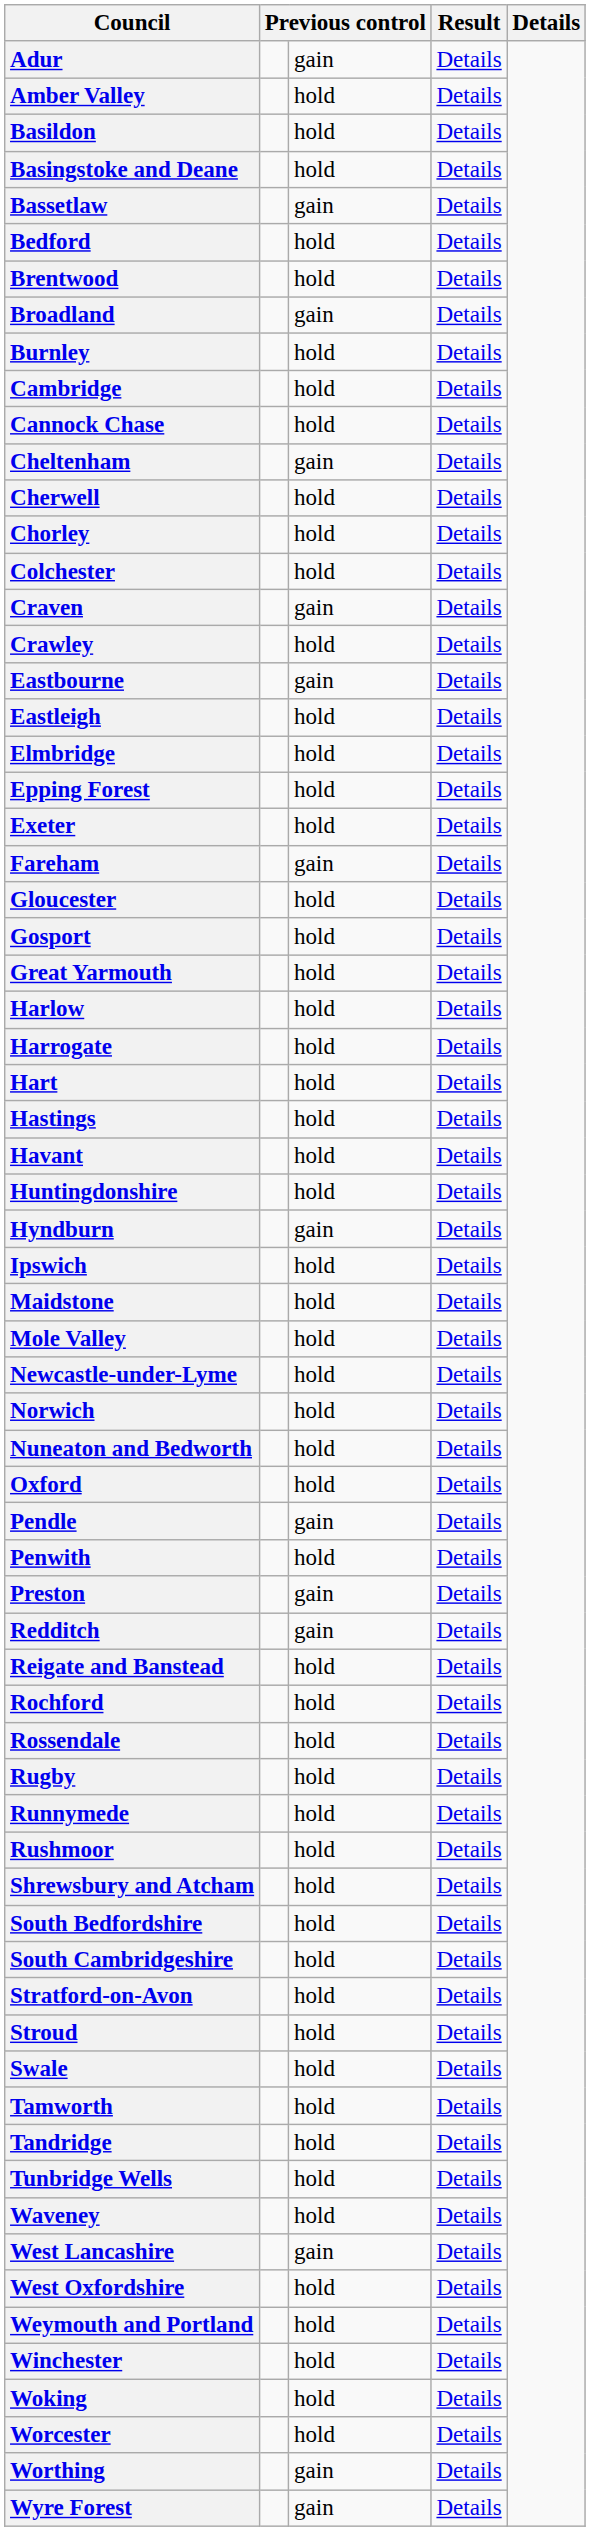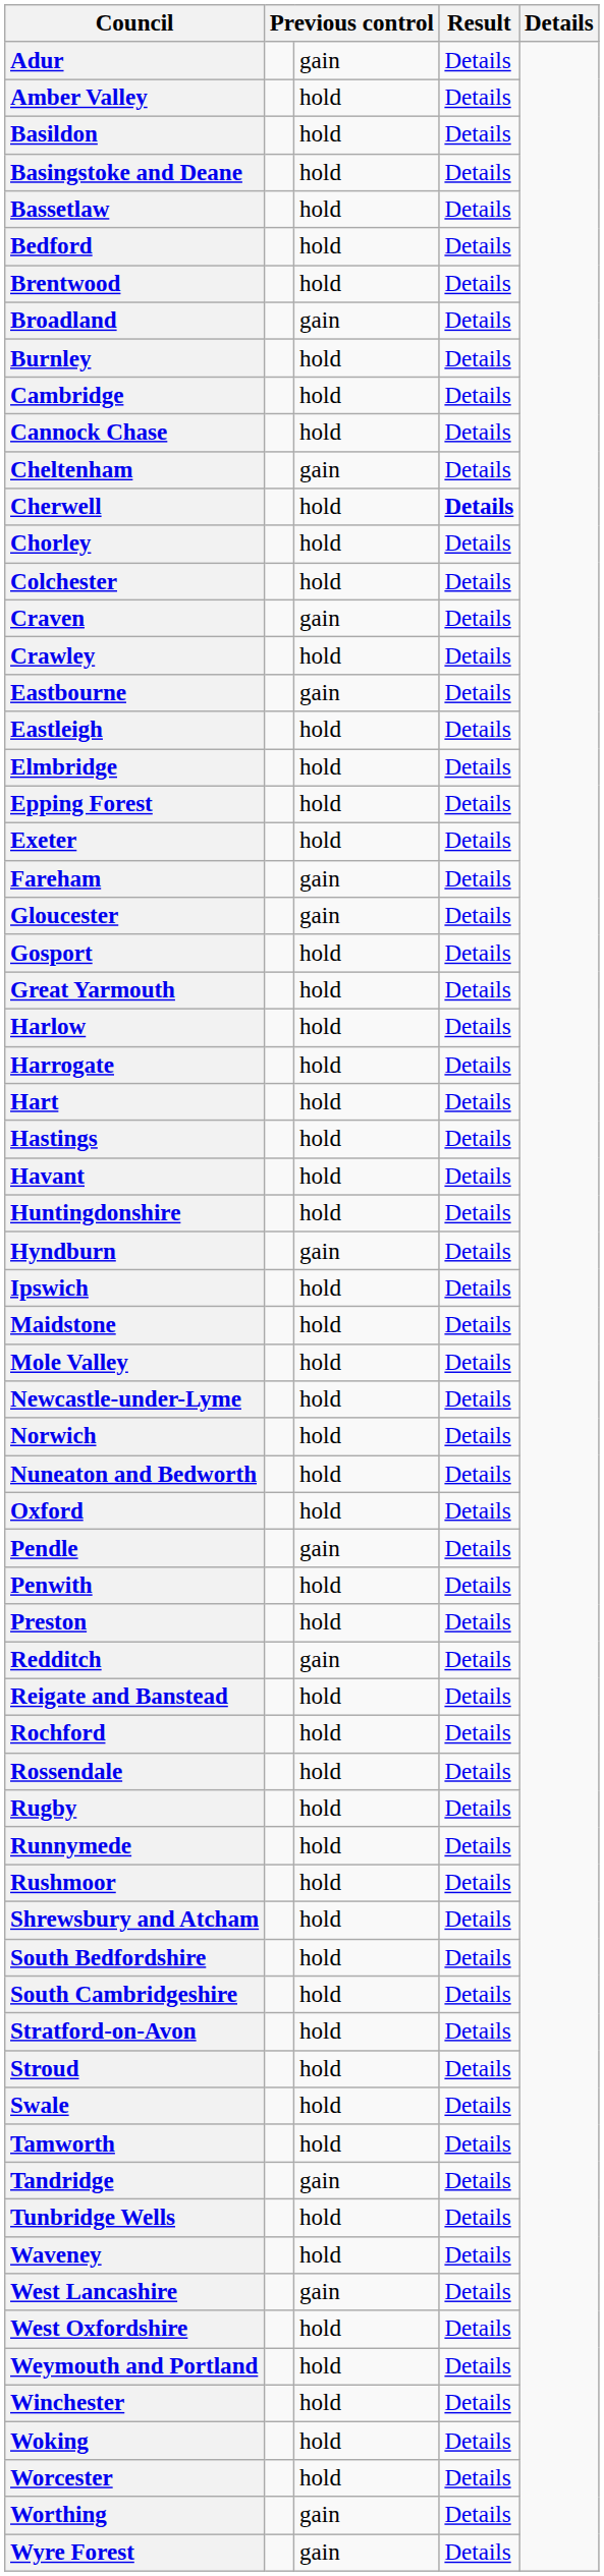Bassetlaw | column 3: gain -> hold
Cherwell | column 4: normal -> bold
Gloucester | column 3: hold -> gain
Preston | column 3: gain -> hold
Tandridge | column 3: hold -> gain
